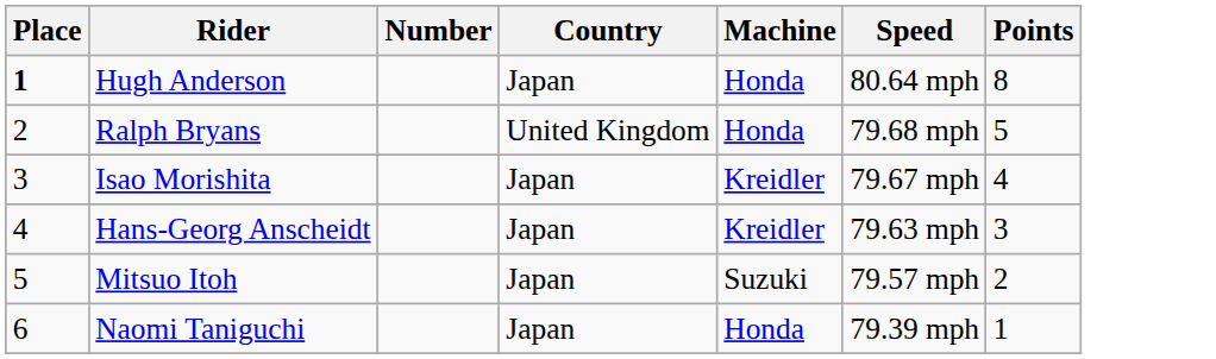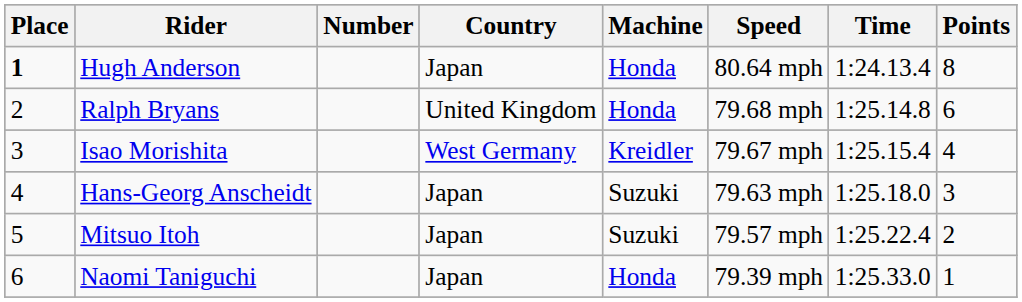+ column: Time | 1:24.13.4 | 1:25.14.8 | 1:25.15.4 | 1:25.18.0 | 1:25.22.4 | 1:25.33.0
Ralph Bryans | Points: 5 -> 6
Isao Morishita | Country: Japan -> West Germany
Hans-Georg Anscheidt | Machine: Kreidler -> Suzuki
